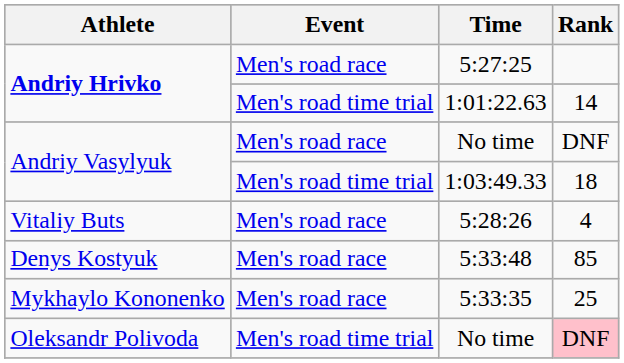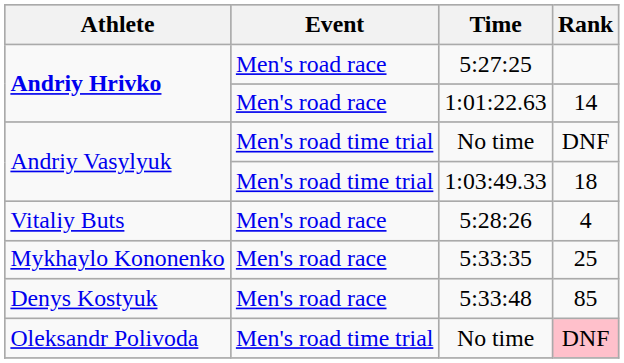1:01:22.63 | Event: Men's road time trial -> Men's road race
Andriy Vasylyuk / No time | Event: Men's road race -> Men's road time trial
rows swapped: 5:33:35 <-> 5:33:48
